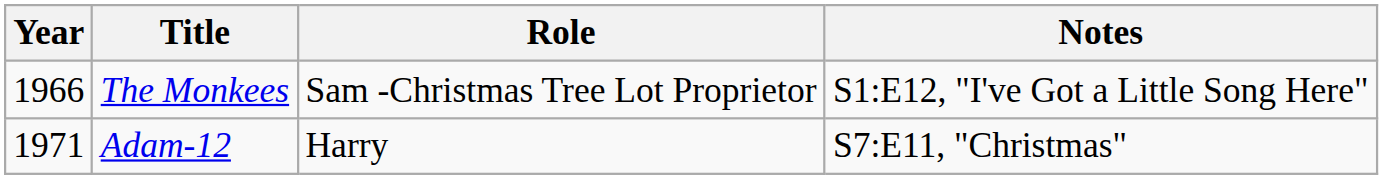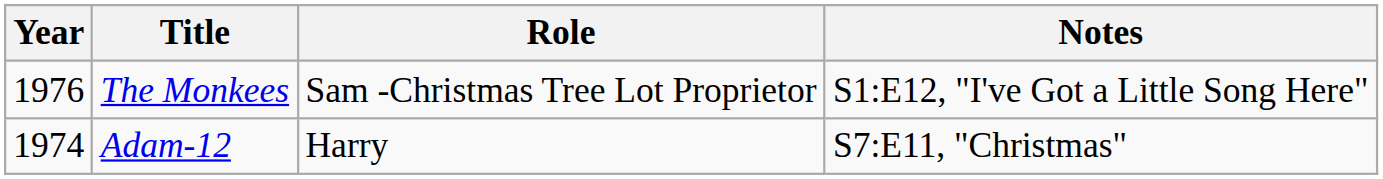The Monkees | Year: 1966 -> 1976
Adam-12 | Year: 1971 -> 1974
